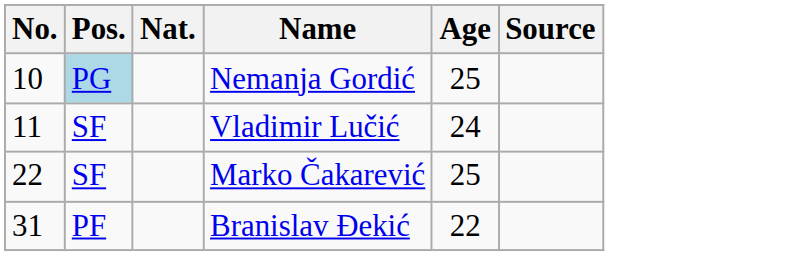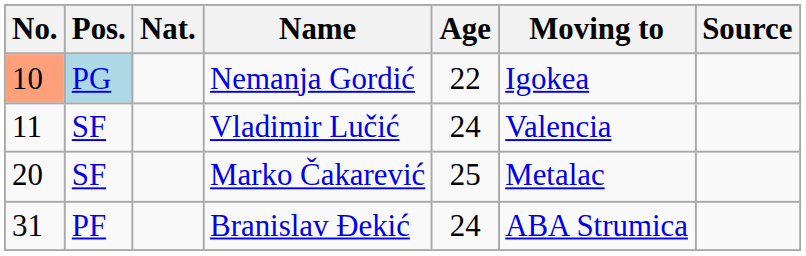+ column: Moving to | Igokea | Valencia | Metalac | ABA Strumica
Nemanja Gordić | No.: no background -> lightsalmon background
Nemanja Gordić | Age: 25 -> 22
Marko Čakarević | No.: 22 -> 20
Branislav Đekić | Age: 22 -> 24
